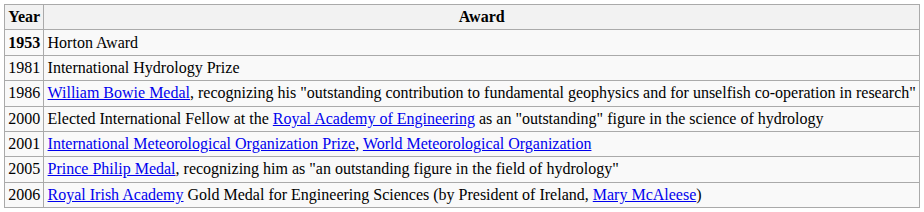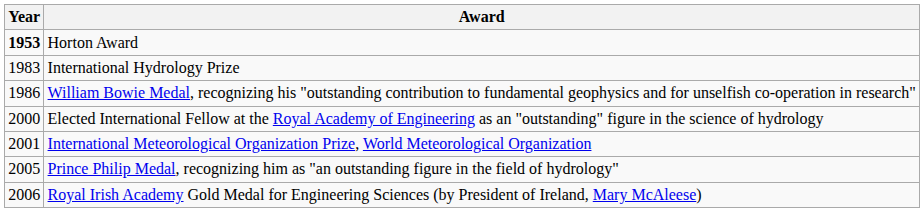International Hydrology Prize | Year: 1981 -> 1983
